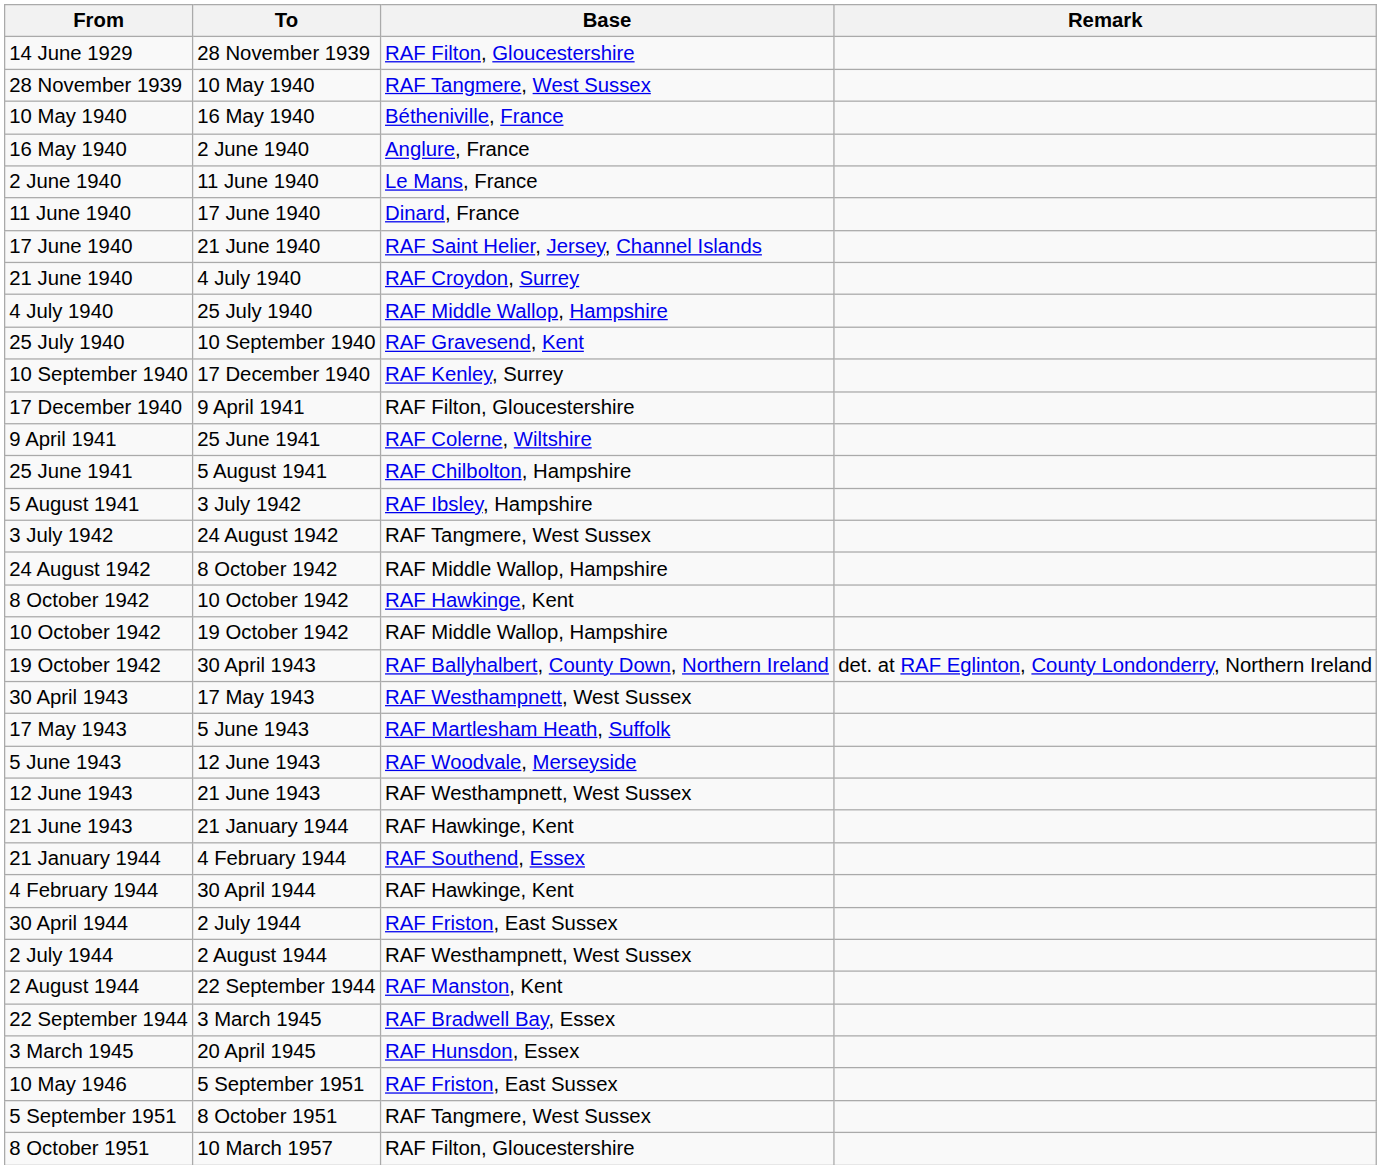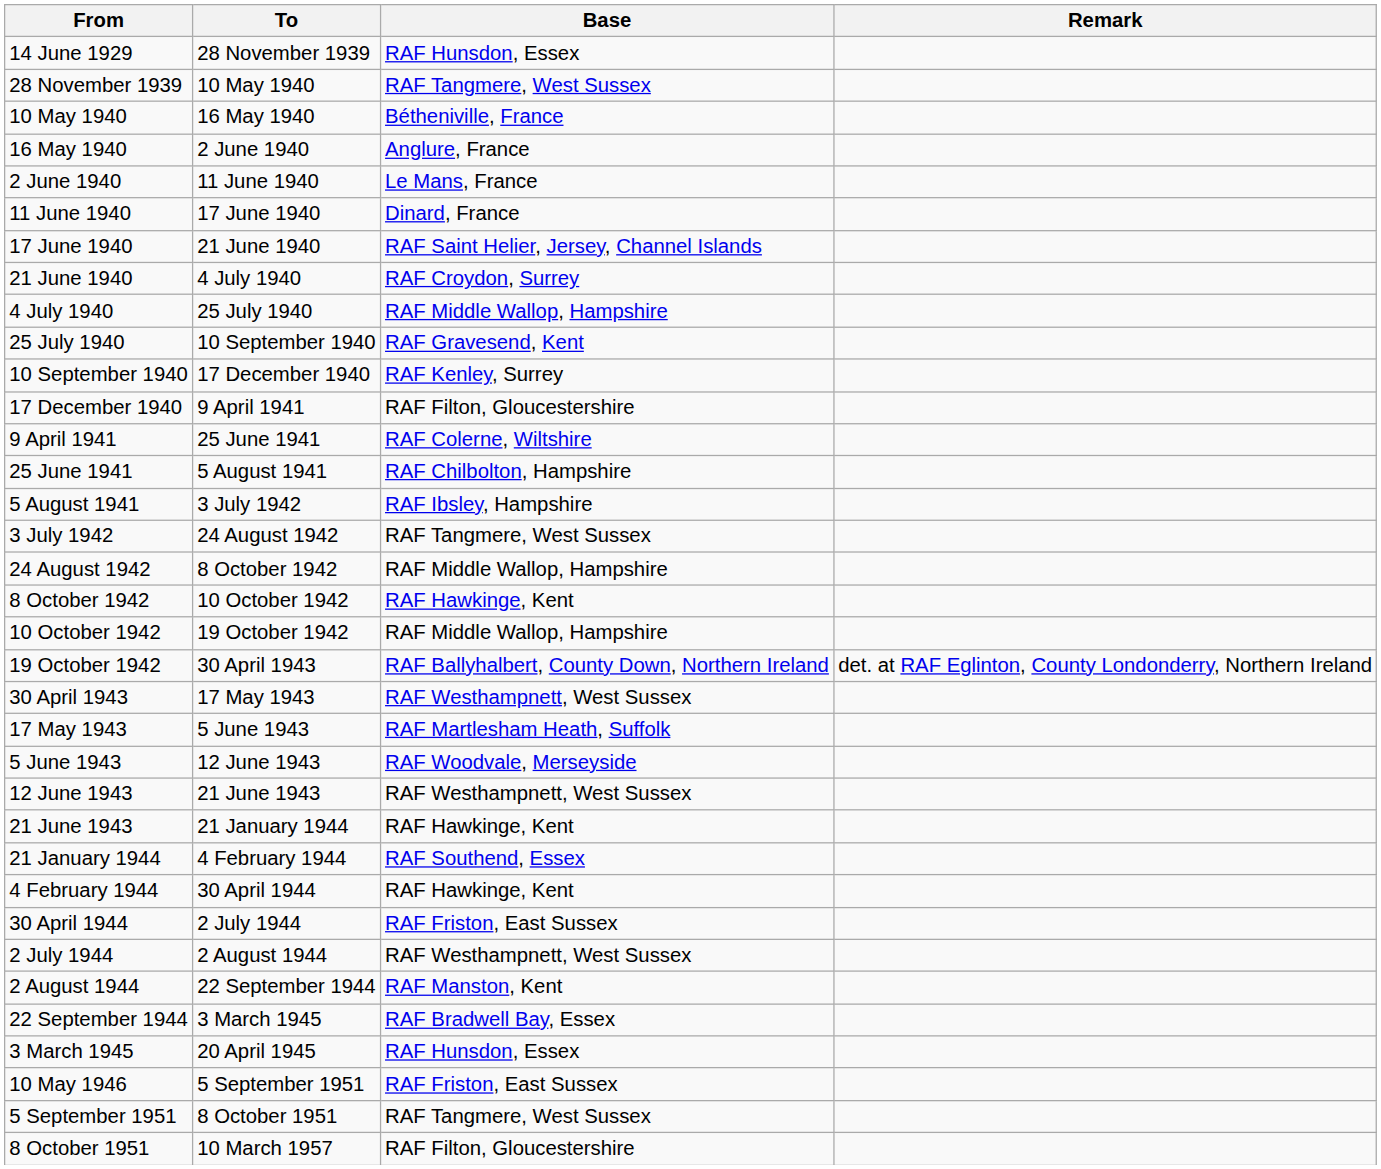14 June 1929 | Base: RAF Filton, Gloucestershire -> RAF Hunsdon, Essex
